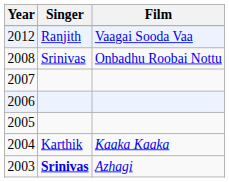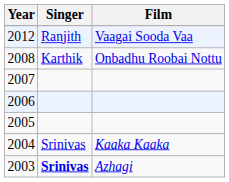2008 | Singer: Srinivas -> Karthik
2004 | Singer: Karthik -> Srinivas
